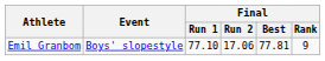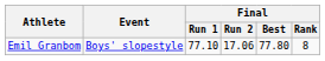Emil Granbom | Final / Best: 77.81 -> 77.80
Emil Granbom | Final / Rank: 9 -> 8
